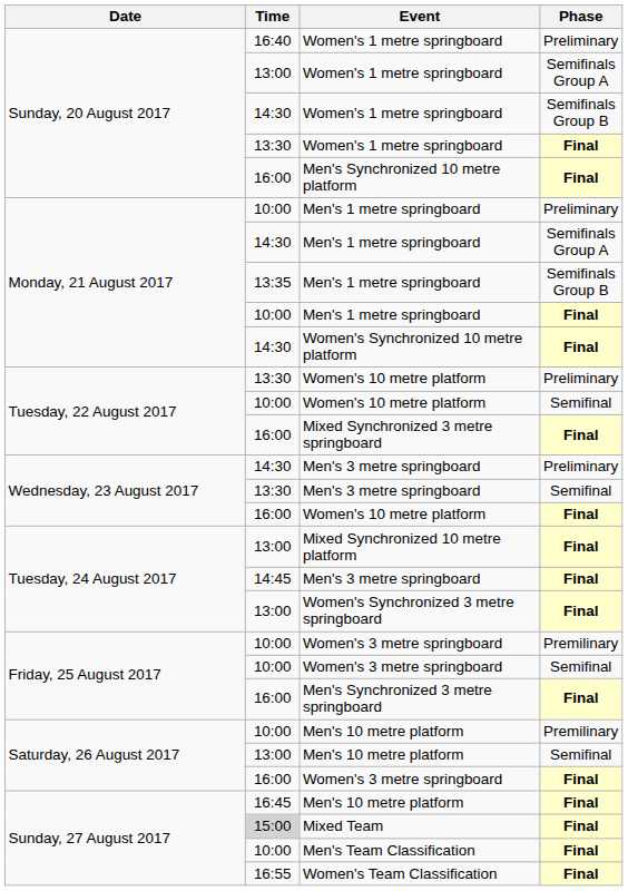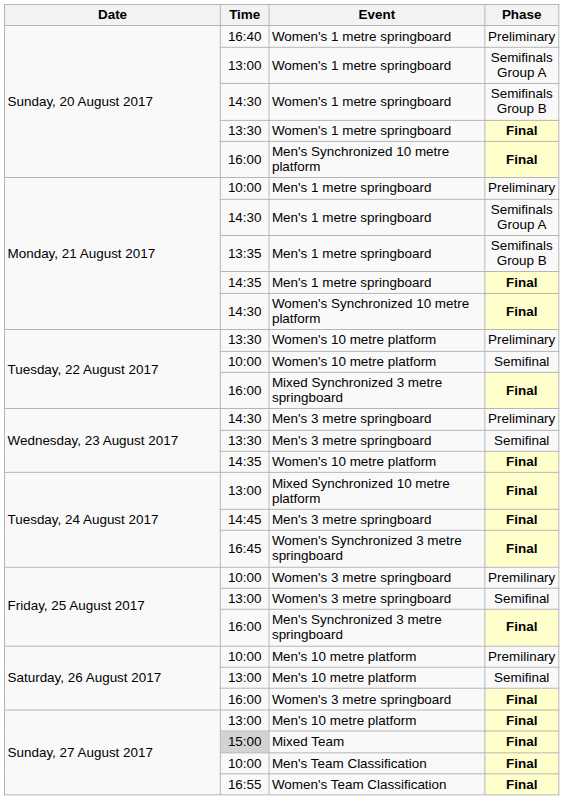Men's 1 metre springboard / Final | Time: 10:00 -> 14:35
Women's 10 metre platform / Final | Time: 16:00 -> 14:35
Women's Synchronized 3 metre springboard | Time: 13:00 -> 16:45
Women's 3 metre springboard / Semifinal | Time: 10:00 -> 13:00
Men's 10 metre platform / Final | Time: 16:45 -> 13:00
